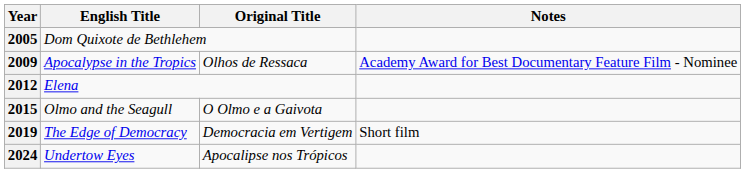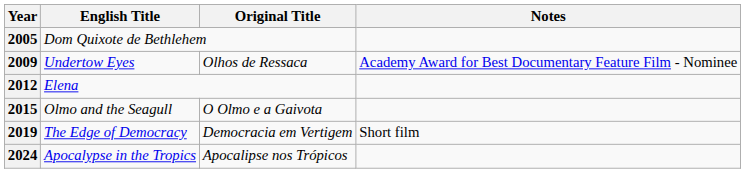2009 | English Title: Apocalypse in the Tropics -> Undertow Eyes
2024 | English Title: Undertow Eyes -> Apocalypse in the Tropics
